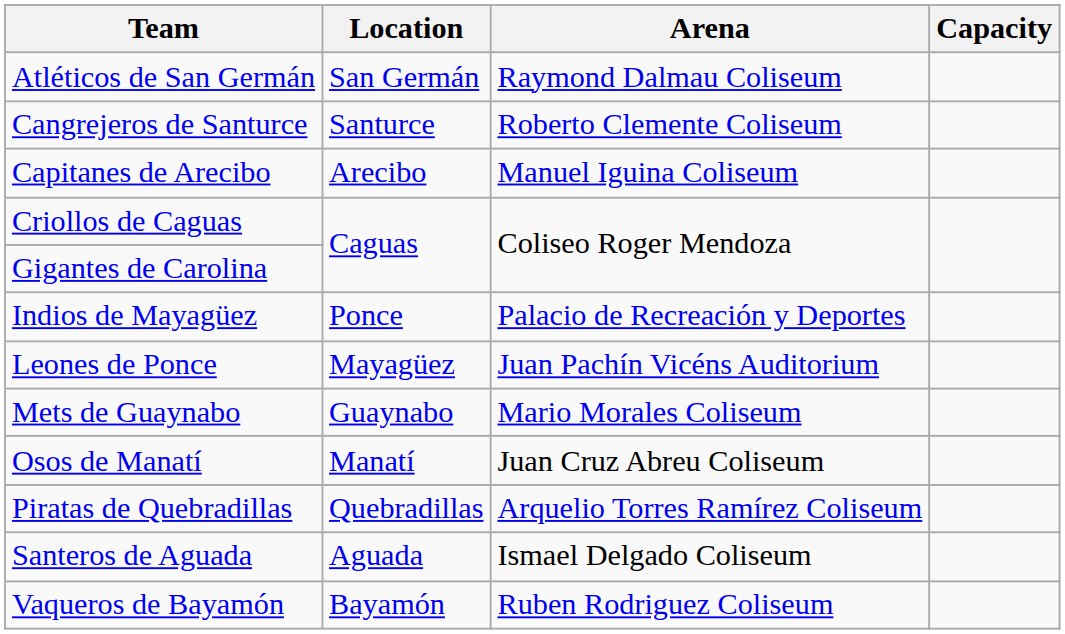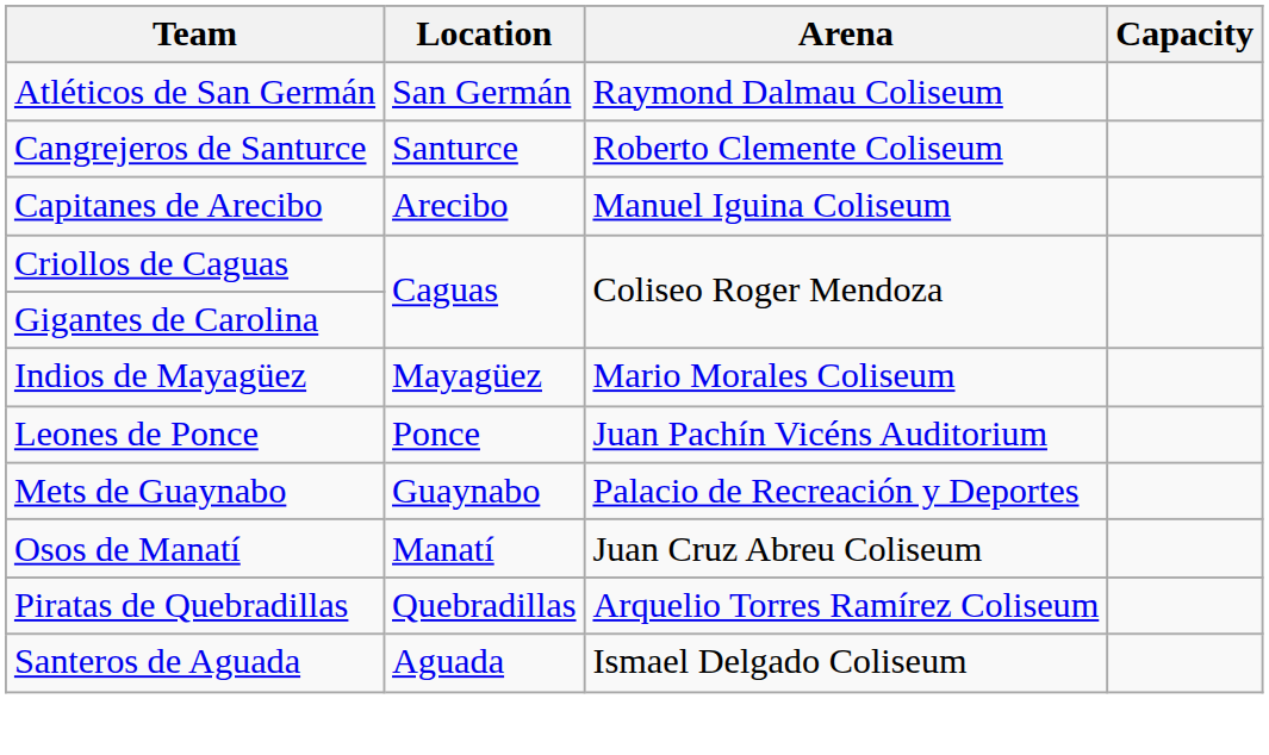Indios de Mayagüez | Location: Ponce -> Mayagüez
Indios de Mayagüez | Arena: Palacio de Recreación y Deportes -> Mario Morales Coliseum
Leones de Ponce | Location: Mayagüez -> Ponce
Mets de Guaynabo | Arena: Mario Morales Coliseum -> Palacio de Recreación y Deportes
- row: Vaqueros de Bayamón | Bayamón | Ruben Rodriguez Coliseum
